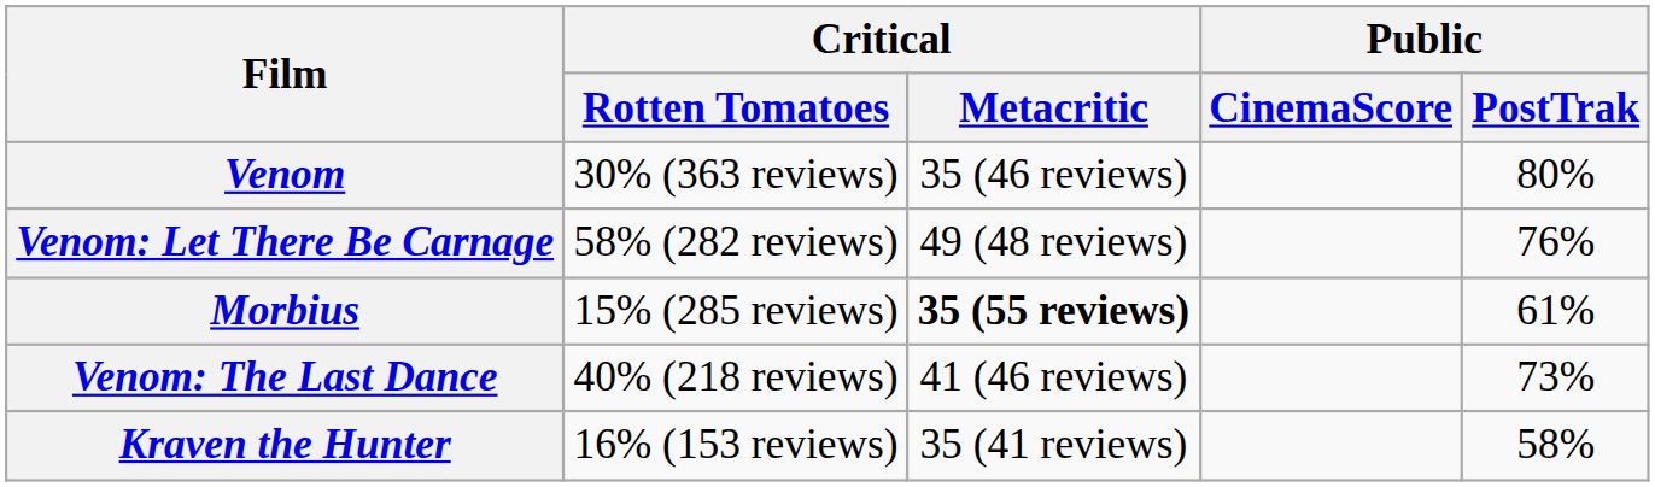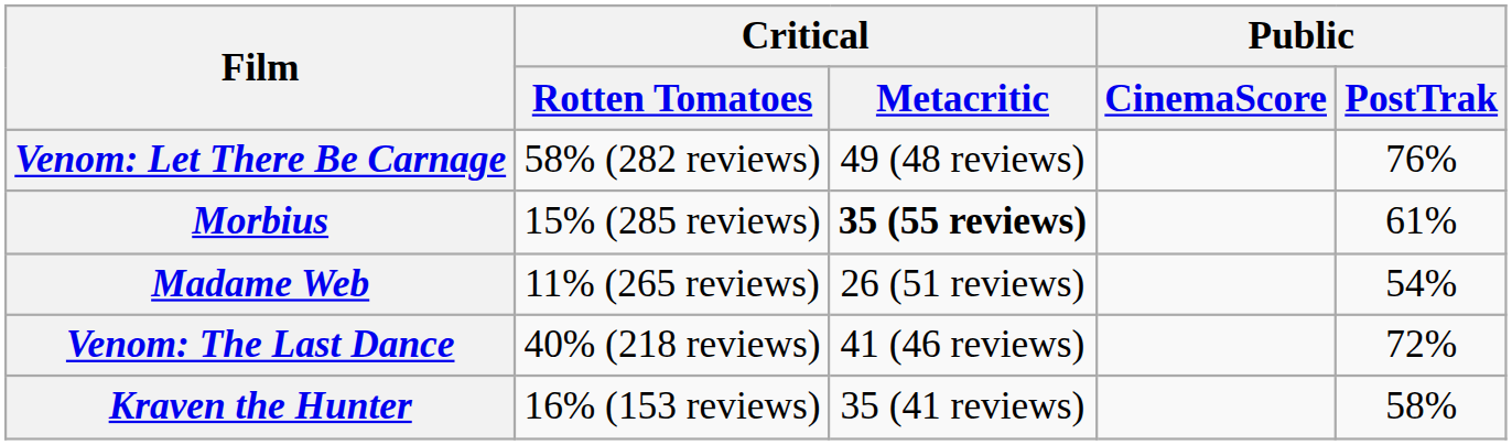- row: Venom | 30% (363 reviews) | 35 (46 reviews) | 80%
+ row: Madame Web | 11% (265 reviews) | 26 (51 reviews) | 54%
Venom: The Last Dance | Public / PostTrak: 73% -> 72%
